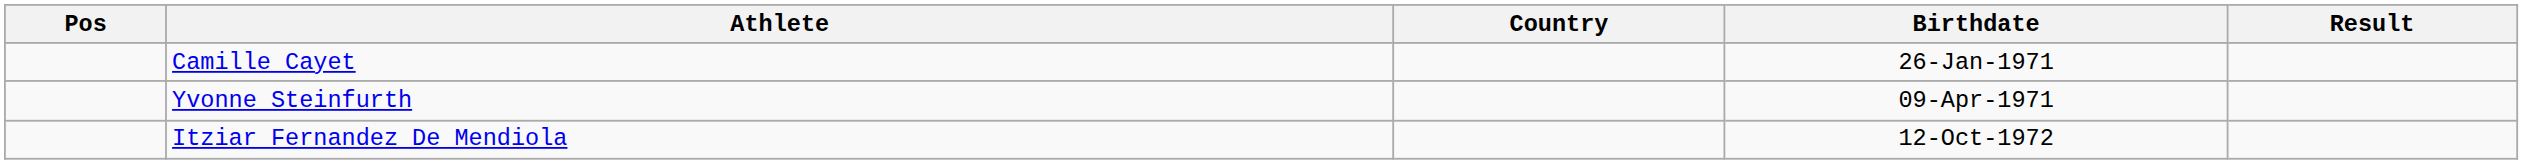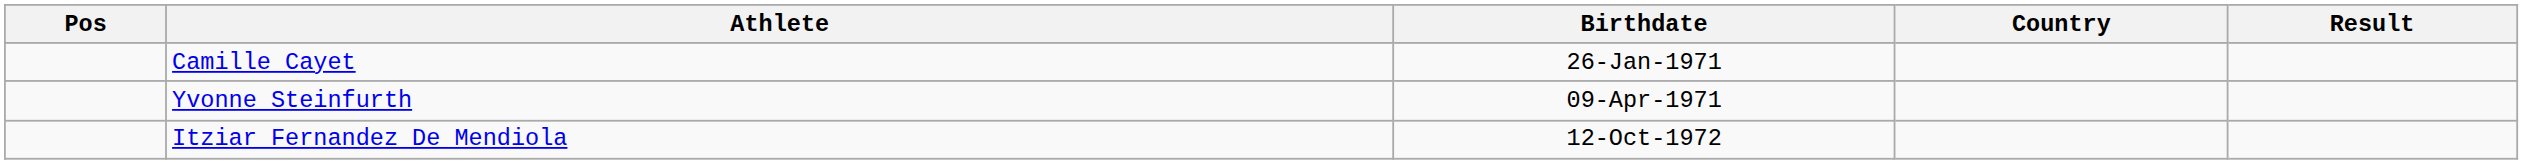columns swapped: Birthdate <-> Country
